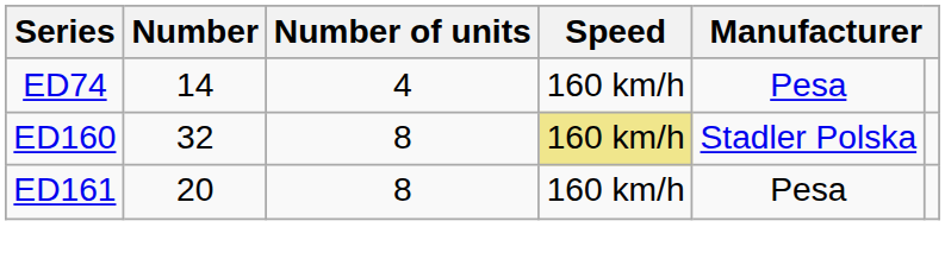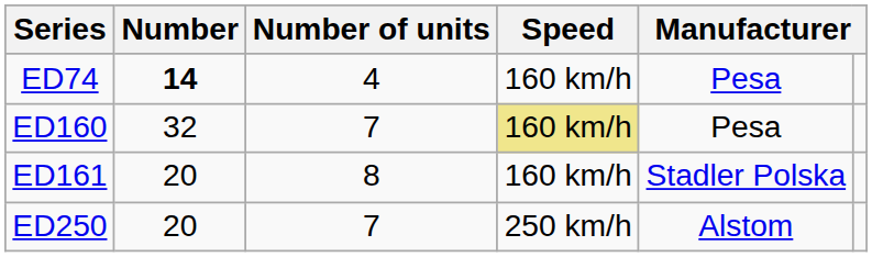ED74 | Number: normal -> bold
ED160 | Number of units: 8 -> 7
ED160 | column 5: Stadler Polska -> Pesa
ED161 | column 5: Pesa -> Stadler Polska
+ row: ED250 | 20 | 7 | 250 km/h | Alstom
